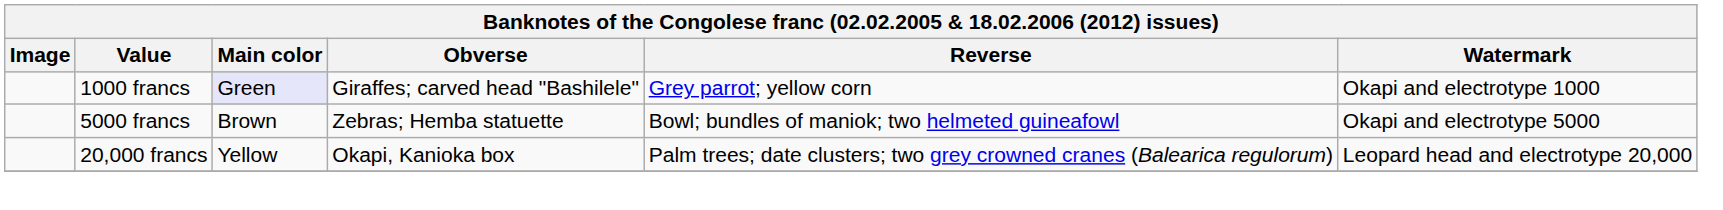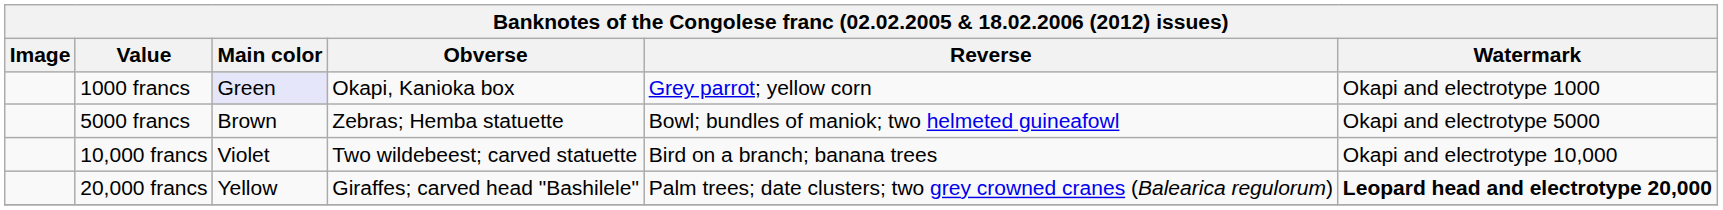1000 francs | Obverse: Giraffes; carved head "Bashilele" -> Okapi, Kanioka box
+ row: 10,000 francs | Violet | Two wildebeest; carved statuette | Bird on a branch; banana trees | Okapi and electrotype 10,000
20,000 francs | Obverse: Okapi, Kanioka box -> Giraffes; carved head "Bashilele"
20,000 francs | Watermark: normal -> bold
